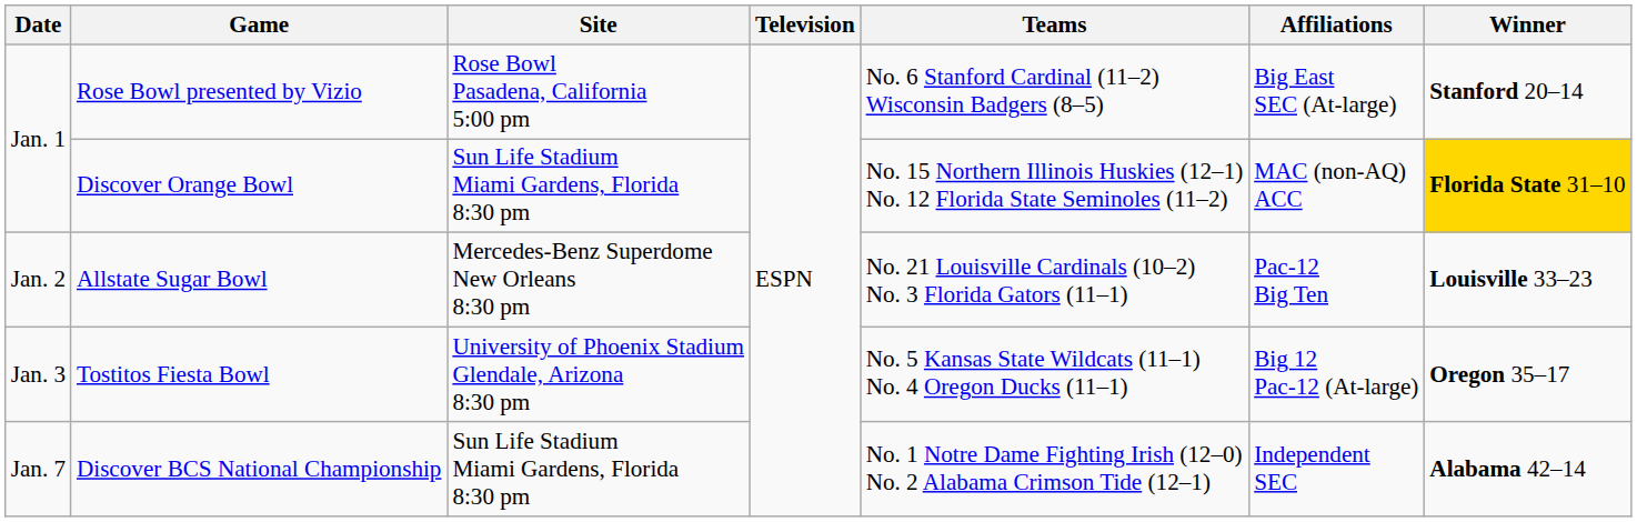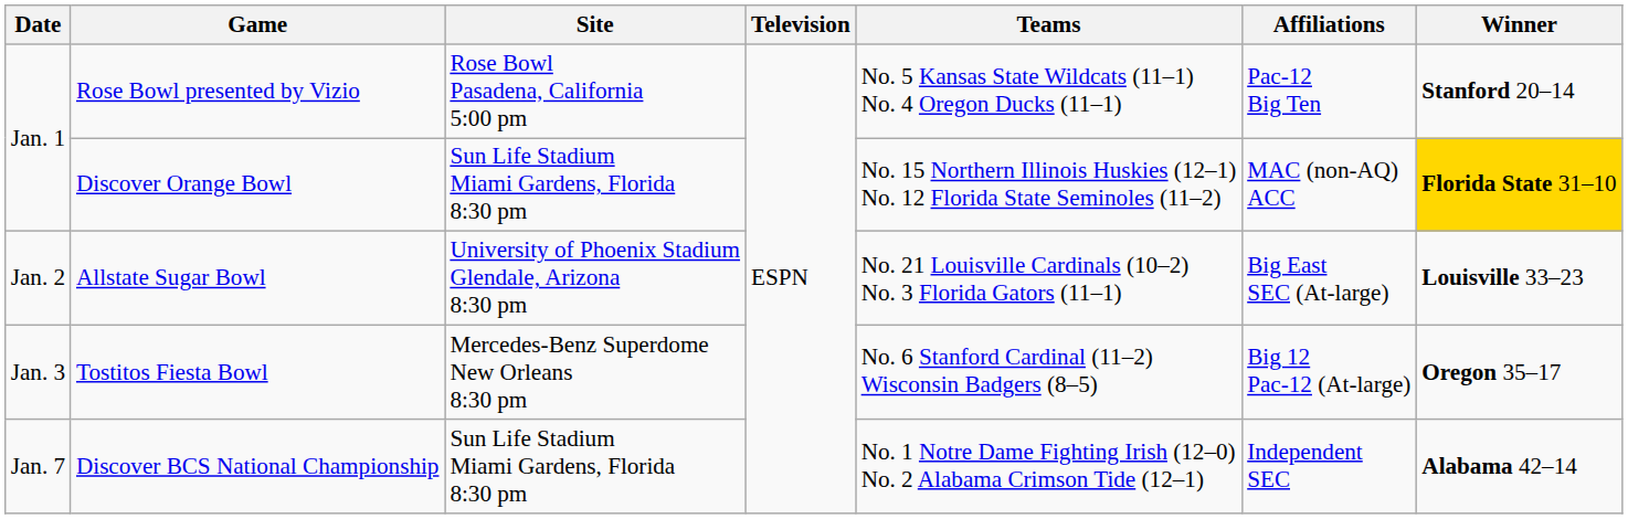Rose Bowl presented by Vizio | Teams: No. 6 Stanford Cardinal (11–2) Wisconsin Badgers (8–5) -> No. 5 Kansas State Wildcats (11–1) No. 4 Oregon Ducks (11–1)
Rose Bowl presented by Vizio | Affiliations: Big East SEC (At-large) -> Pac-12 Big Ten
Allstate Sugar Bowl | Site: Mercedes-Benz Superdome New Orleans 8:30 pm -> University of Phoenix Stadium Glendale, Arizona 8:30 pm
Allstate Sugar Bowl | Affiliations: Pac-12 Big Ten -> Big East SEC (At-large)
Tostitos Fiesta Bowl | Site: University of Phoenix Stadium Glendale, Arizona 8:30 pm -> Mercedes-Benz Superdome New Orleans 8:30 pm
Tostitos Fiesta Bowl | Teams: No. 5 Kansas State Wildcats (11–1) No. 4 Oregon Ducks (11–1) -> No. 6 Stanford Cardinal (11–2) Wisconsin Badgers (8–5)
